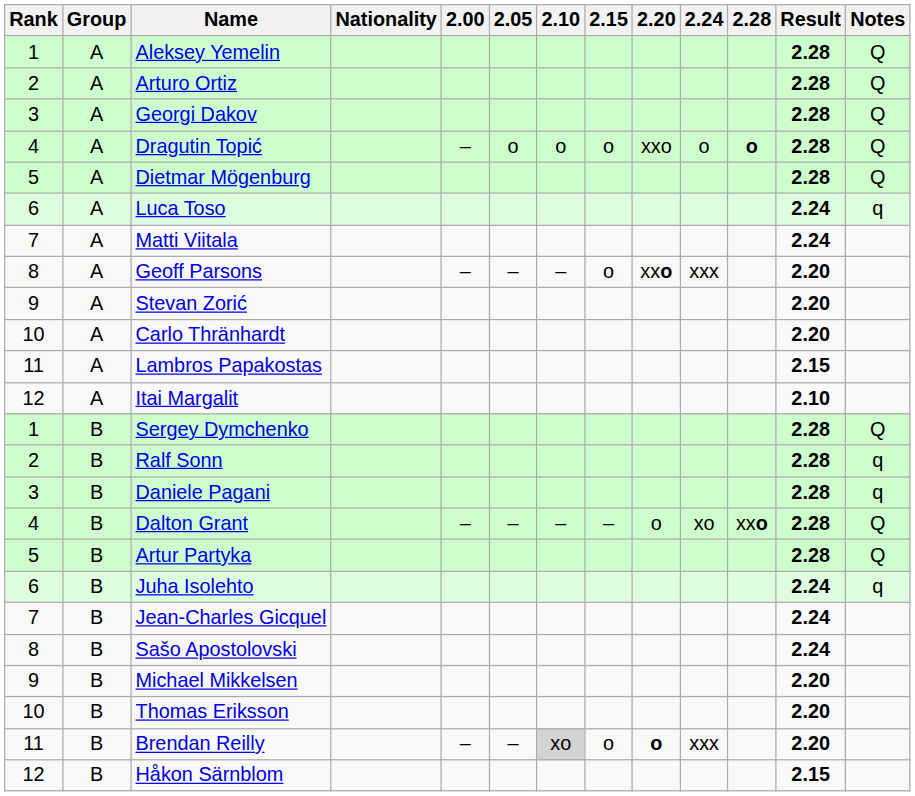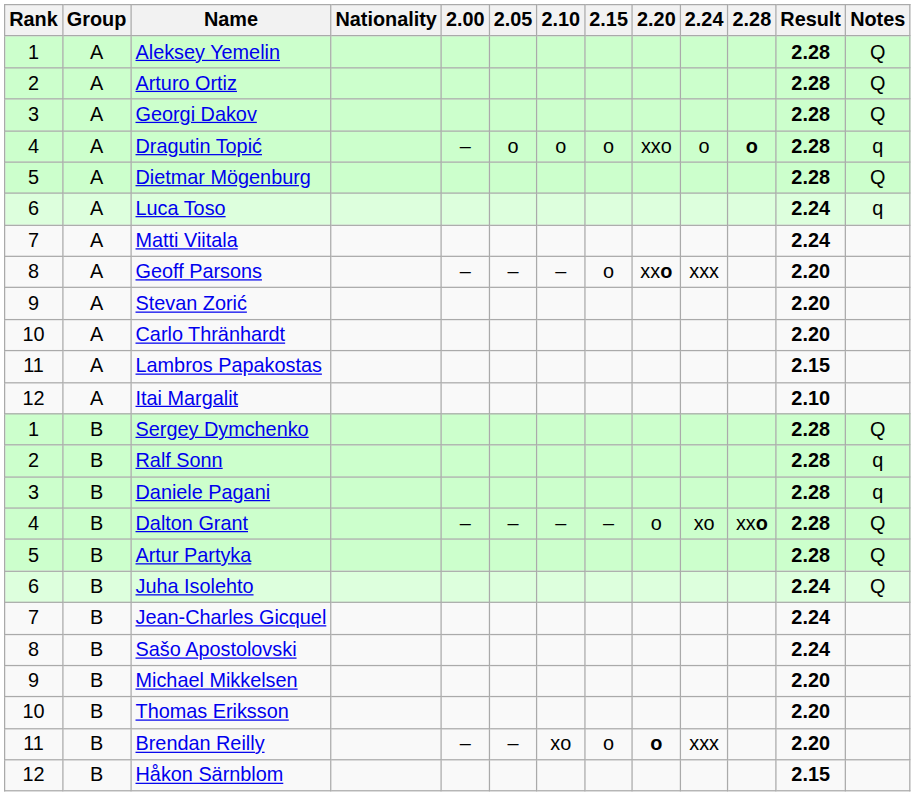Dragutin Topić | Notes: Q -> q
Juha Isolehto | Notes: q -> Q
Brendan Reilly | 2.10: lightgrey background -> no background
